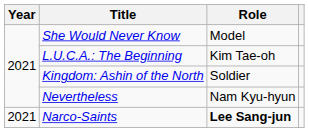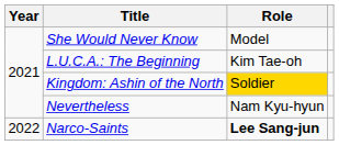Kingdom: Ashin of the North | Role: no background -> gold background
Narco-Saints | Year: 2021 -> 2022
